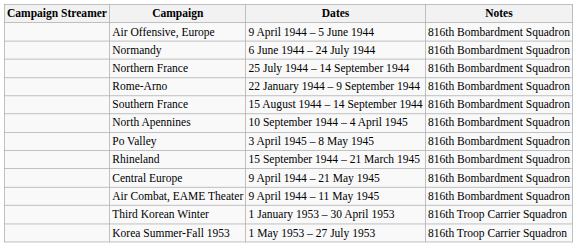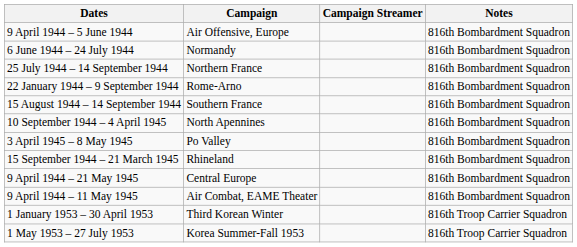columns swapped: Campaign Streamer <-> Dates
